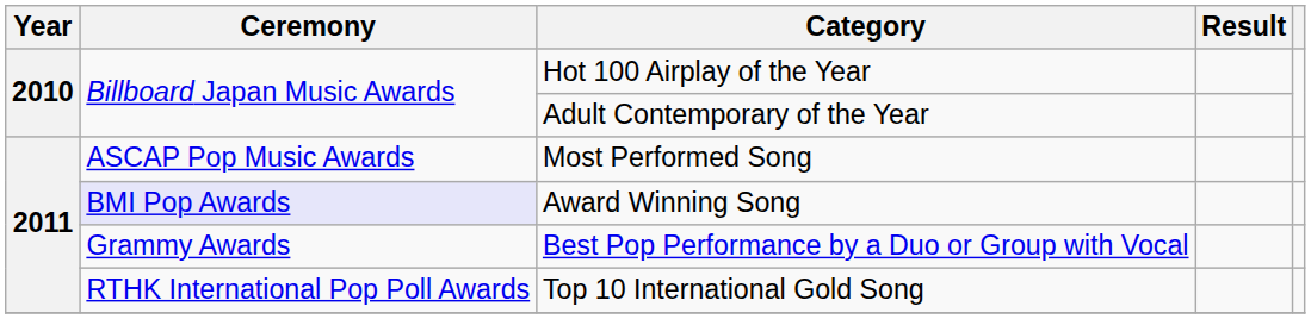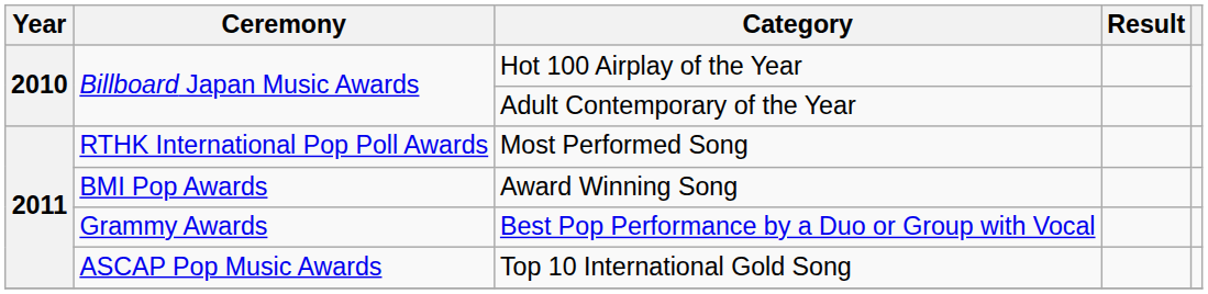Most Performed Song | Ceremony: ASCAP Pop Music Awards -> RTHK International Pop Poll Awards
Award Winning Song | Ceremony: lavender background -> no background
Top 10 International Gold Song | Ceremony: RTHK International Pop Poll Awards -> ASCAP Pop Music Awards
